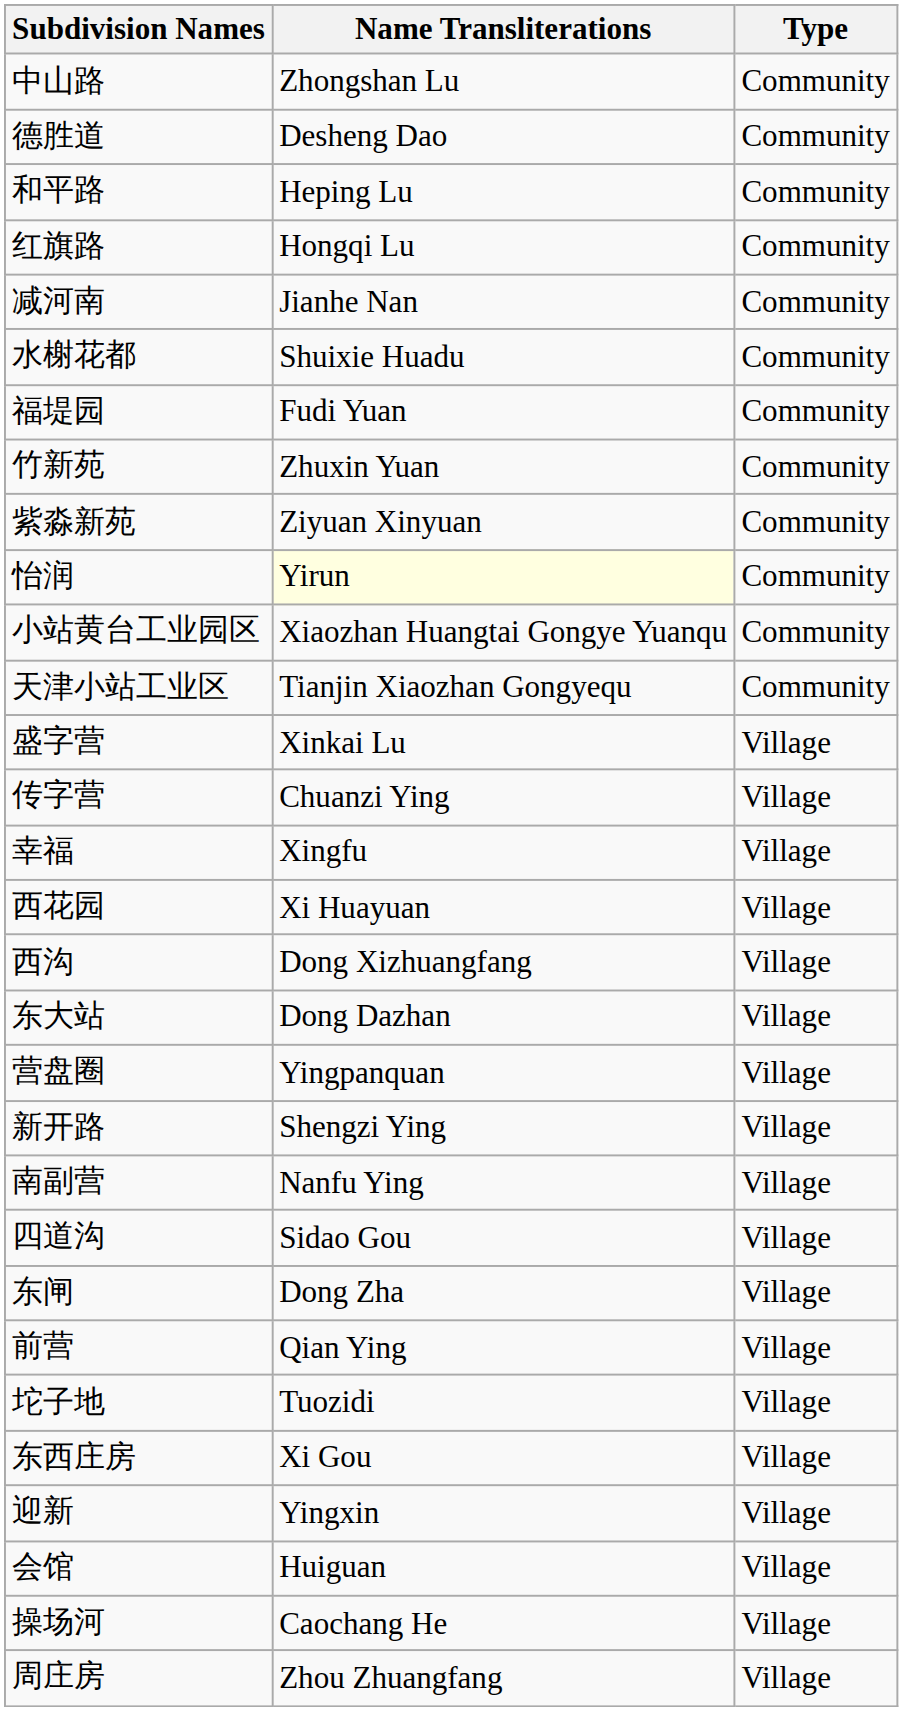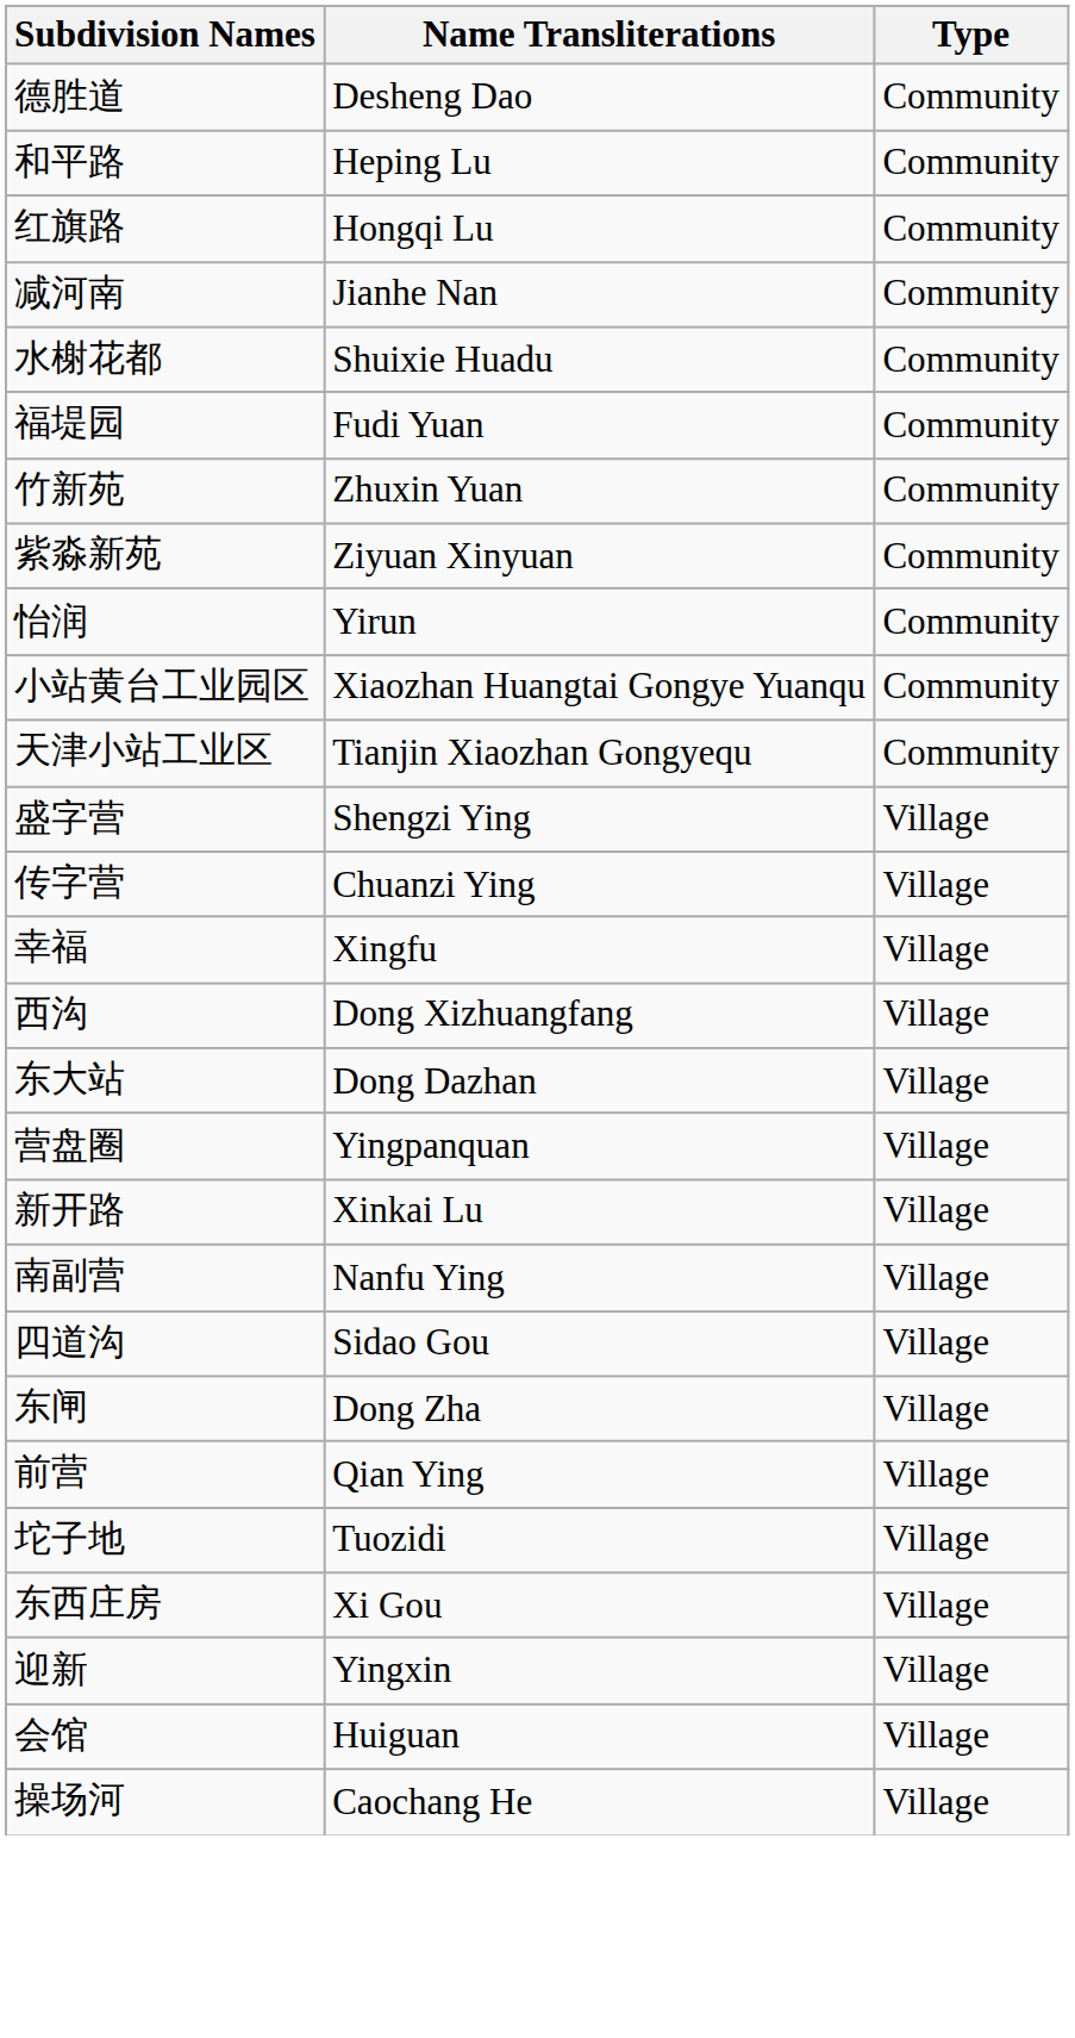- row: 中山路 | Zhongshan Lu | Community
怡润 | Name Transliterations: lightyellow background -> no background
盛字营 | Name Transliterations: Xinkai Lu -> Shengzi Ying
- row: 西花园 | Xi Huayuan | Village
新开路 | Name Transliterations: Shengzi Ying -> Xinkai Lu
- row: 周庄房 | Zhou Zhuangfang | Village
